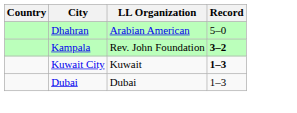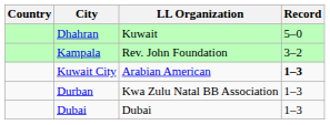Dhahran | LL Organization: Arabian American -> Kuwait
Kampala | Record: bold -> normal
Kuwait City | LL Organization: Kuwait -> Arabian American
+ row: Durban | Kwa Zulu Natal BB Association | 1–3
